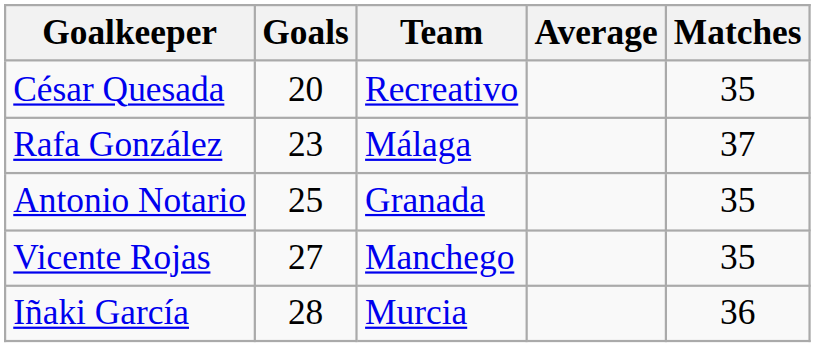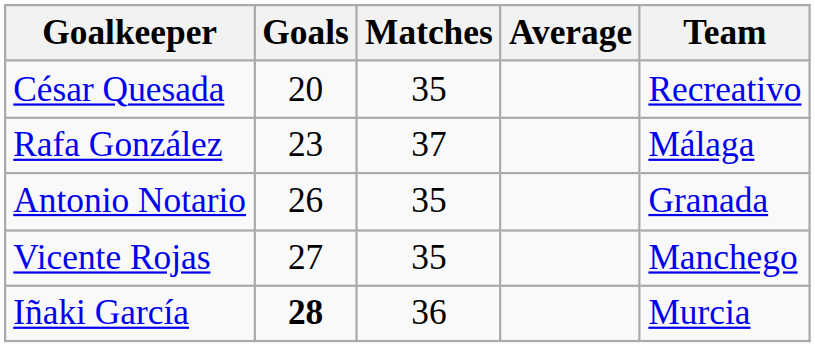columns swapped: Matches <-> Team
Antonio Notario | Goals: 25 -> 26
Iñaki García | Goals: normal -> bold
